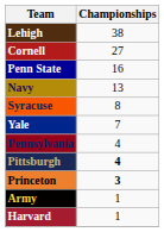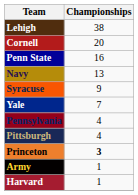Cornell | Championships: 27 -> 20
Syracuse | Championships: 8 -> 9
Pittsburgh | Championships: bold -> normal
